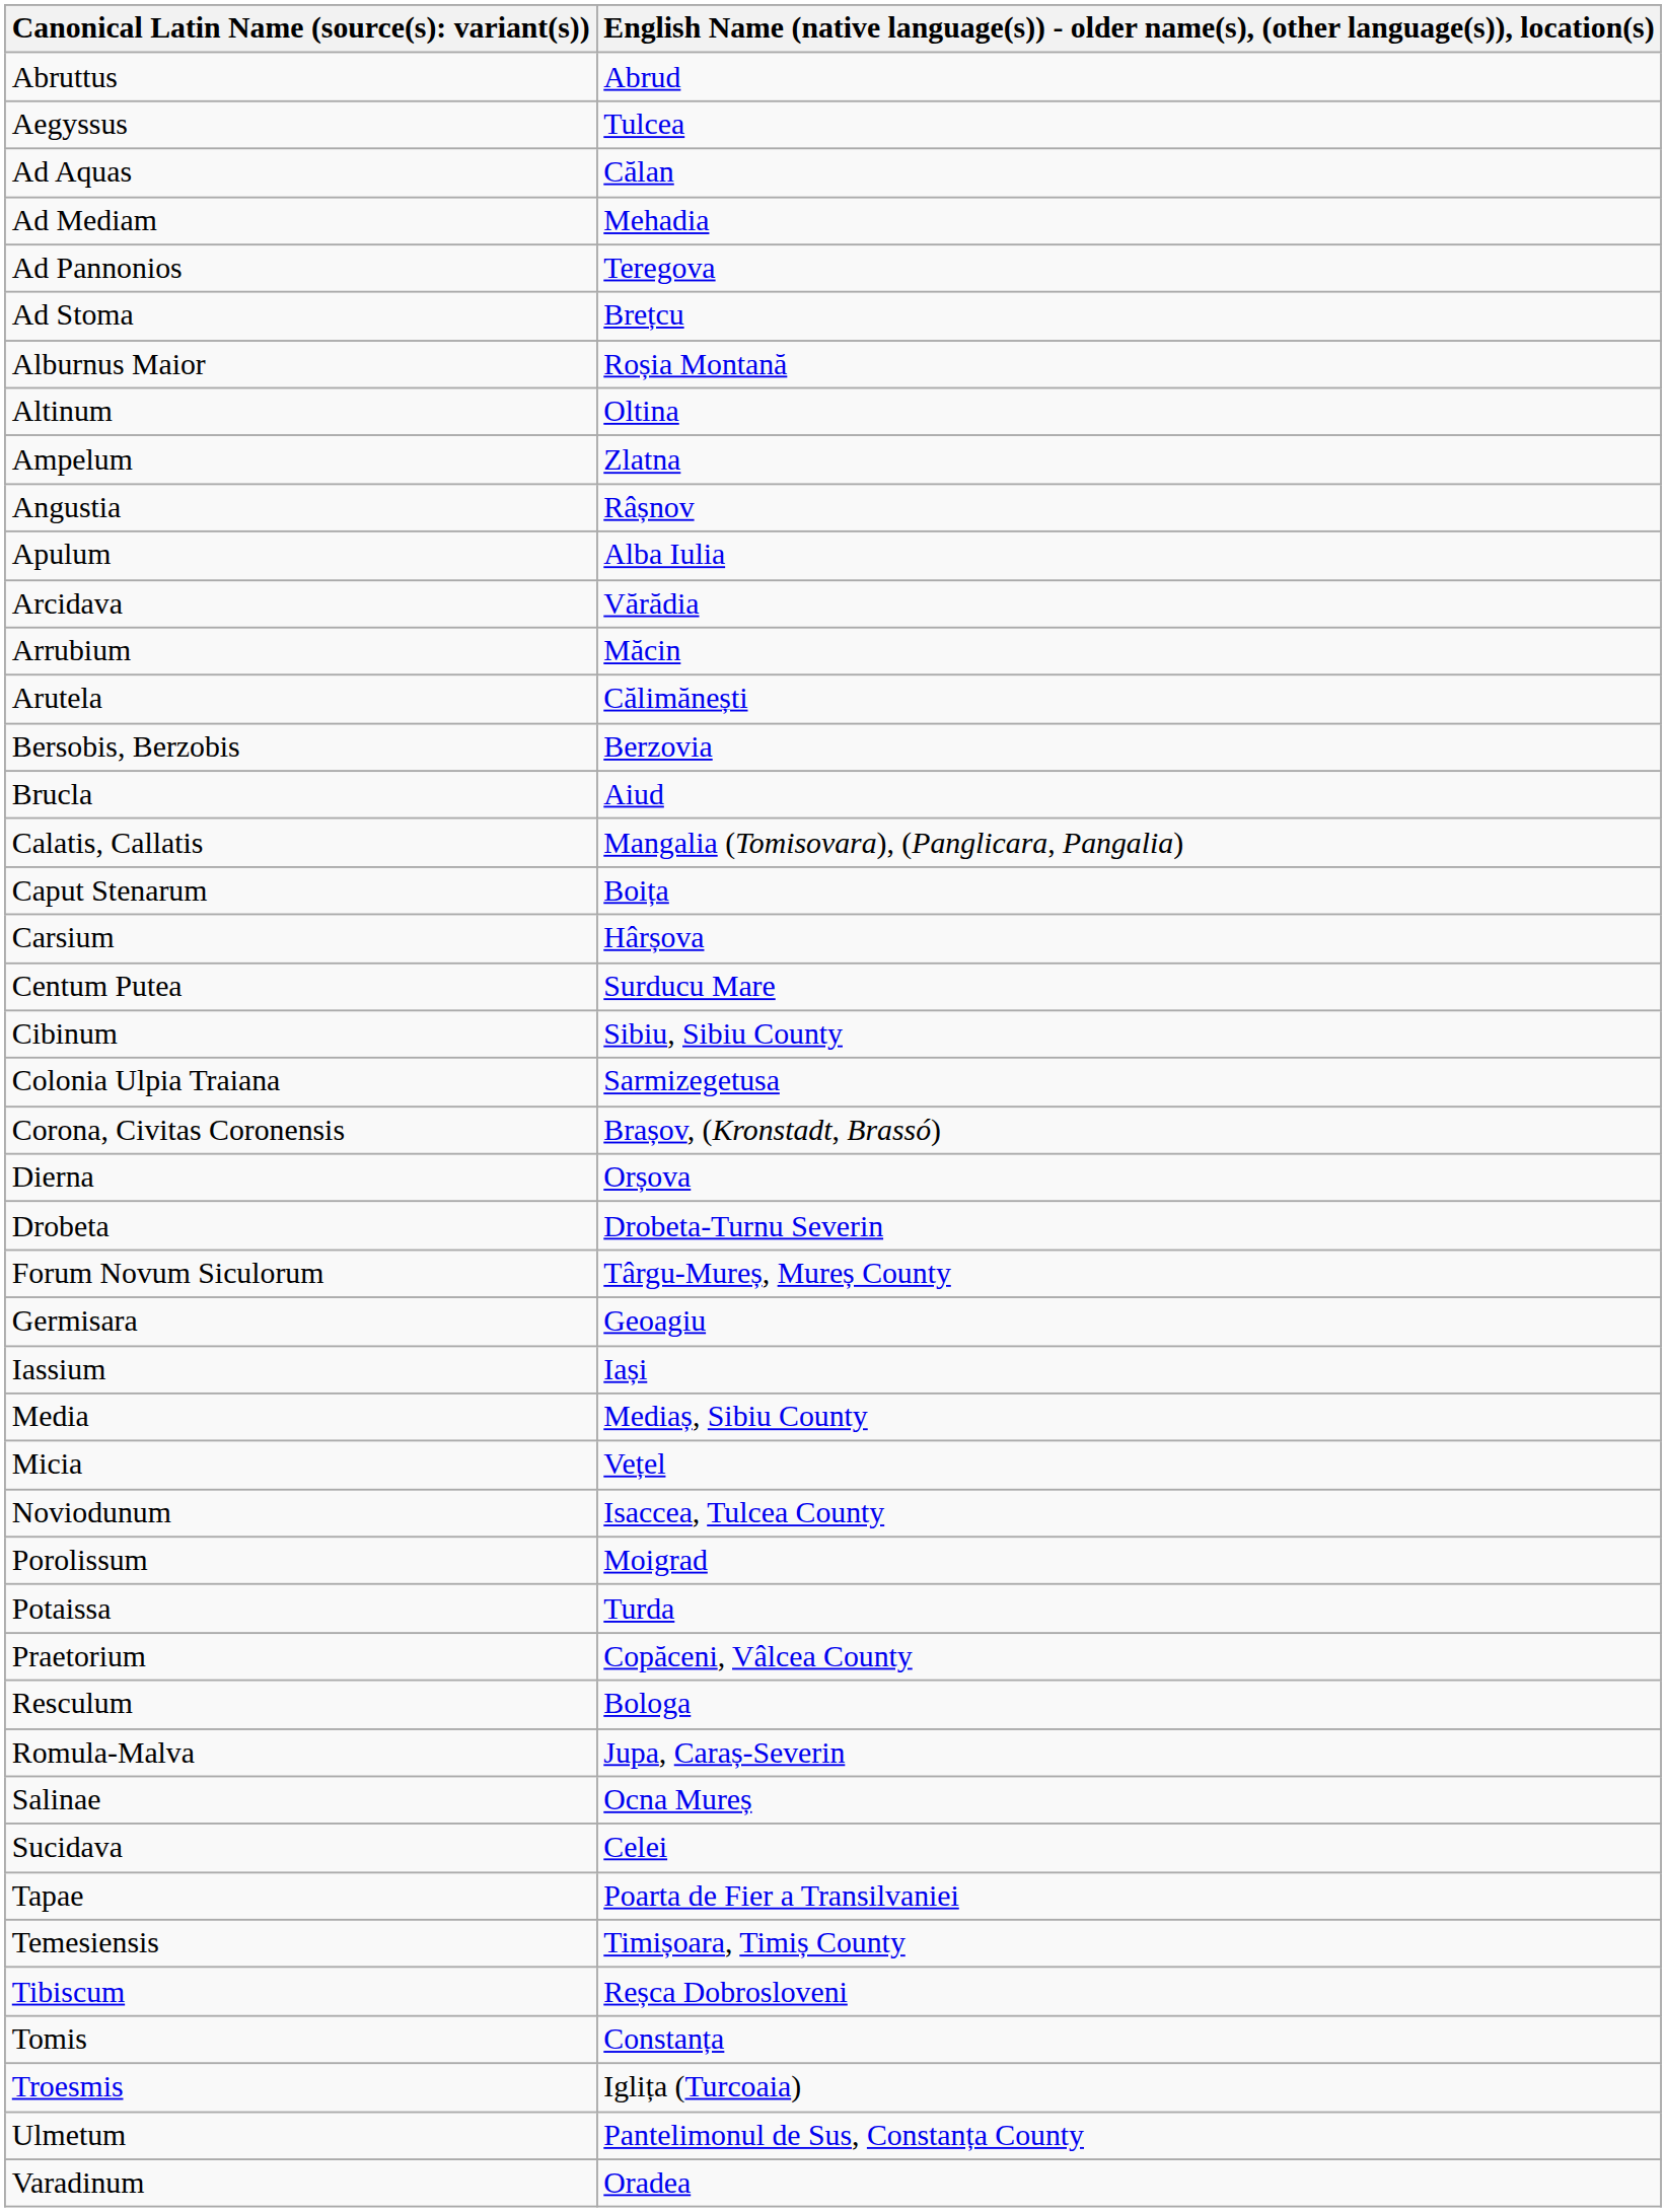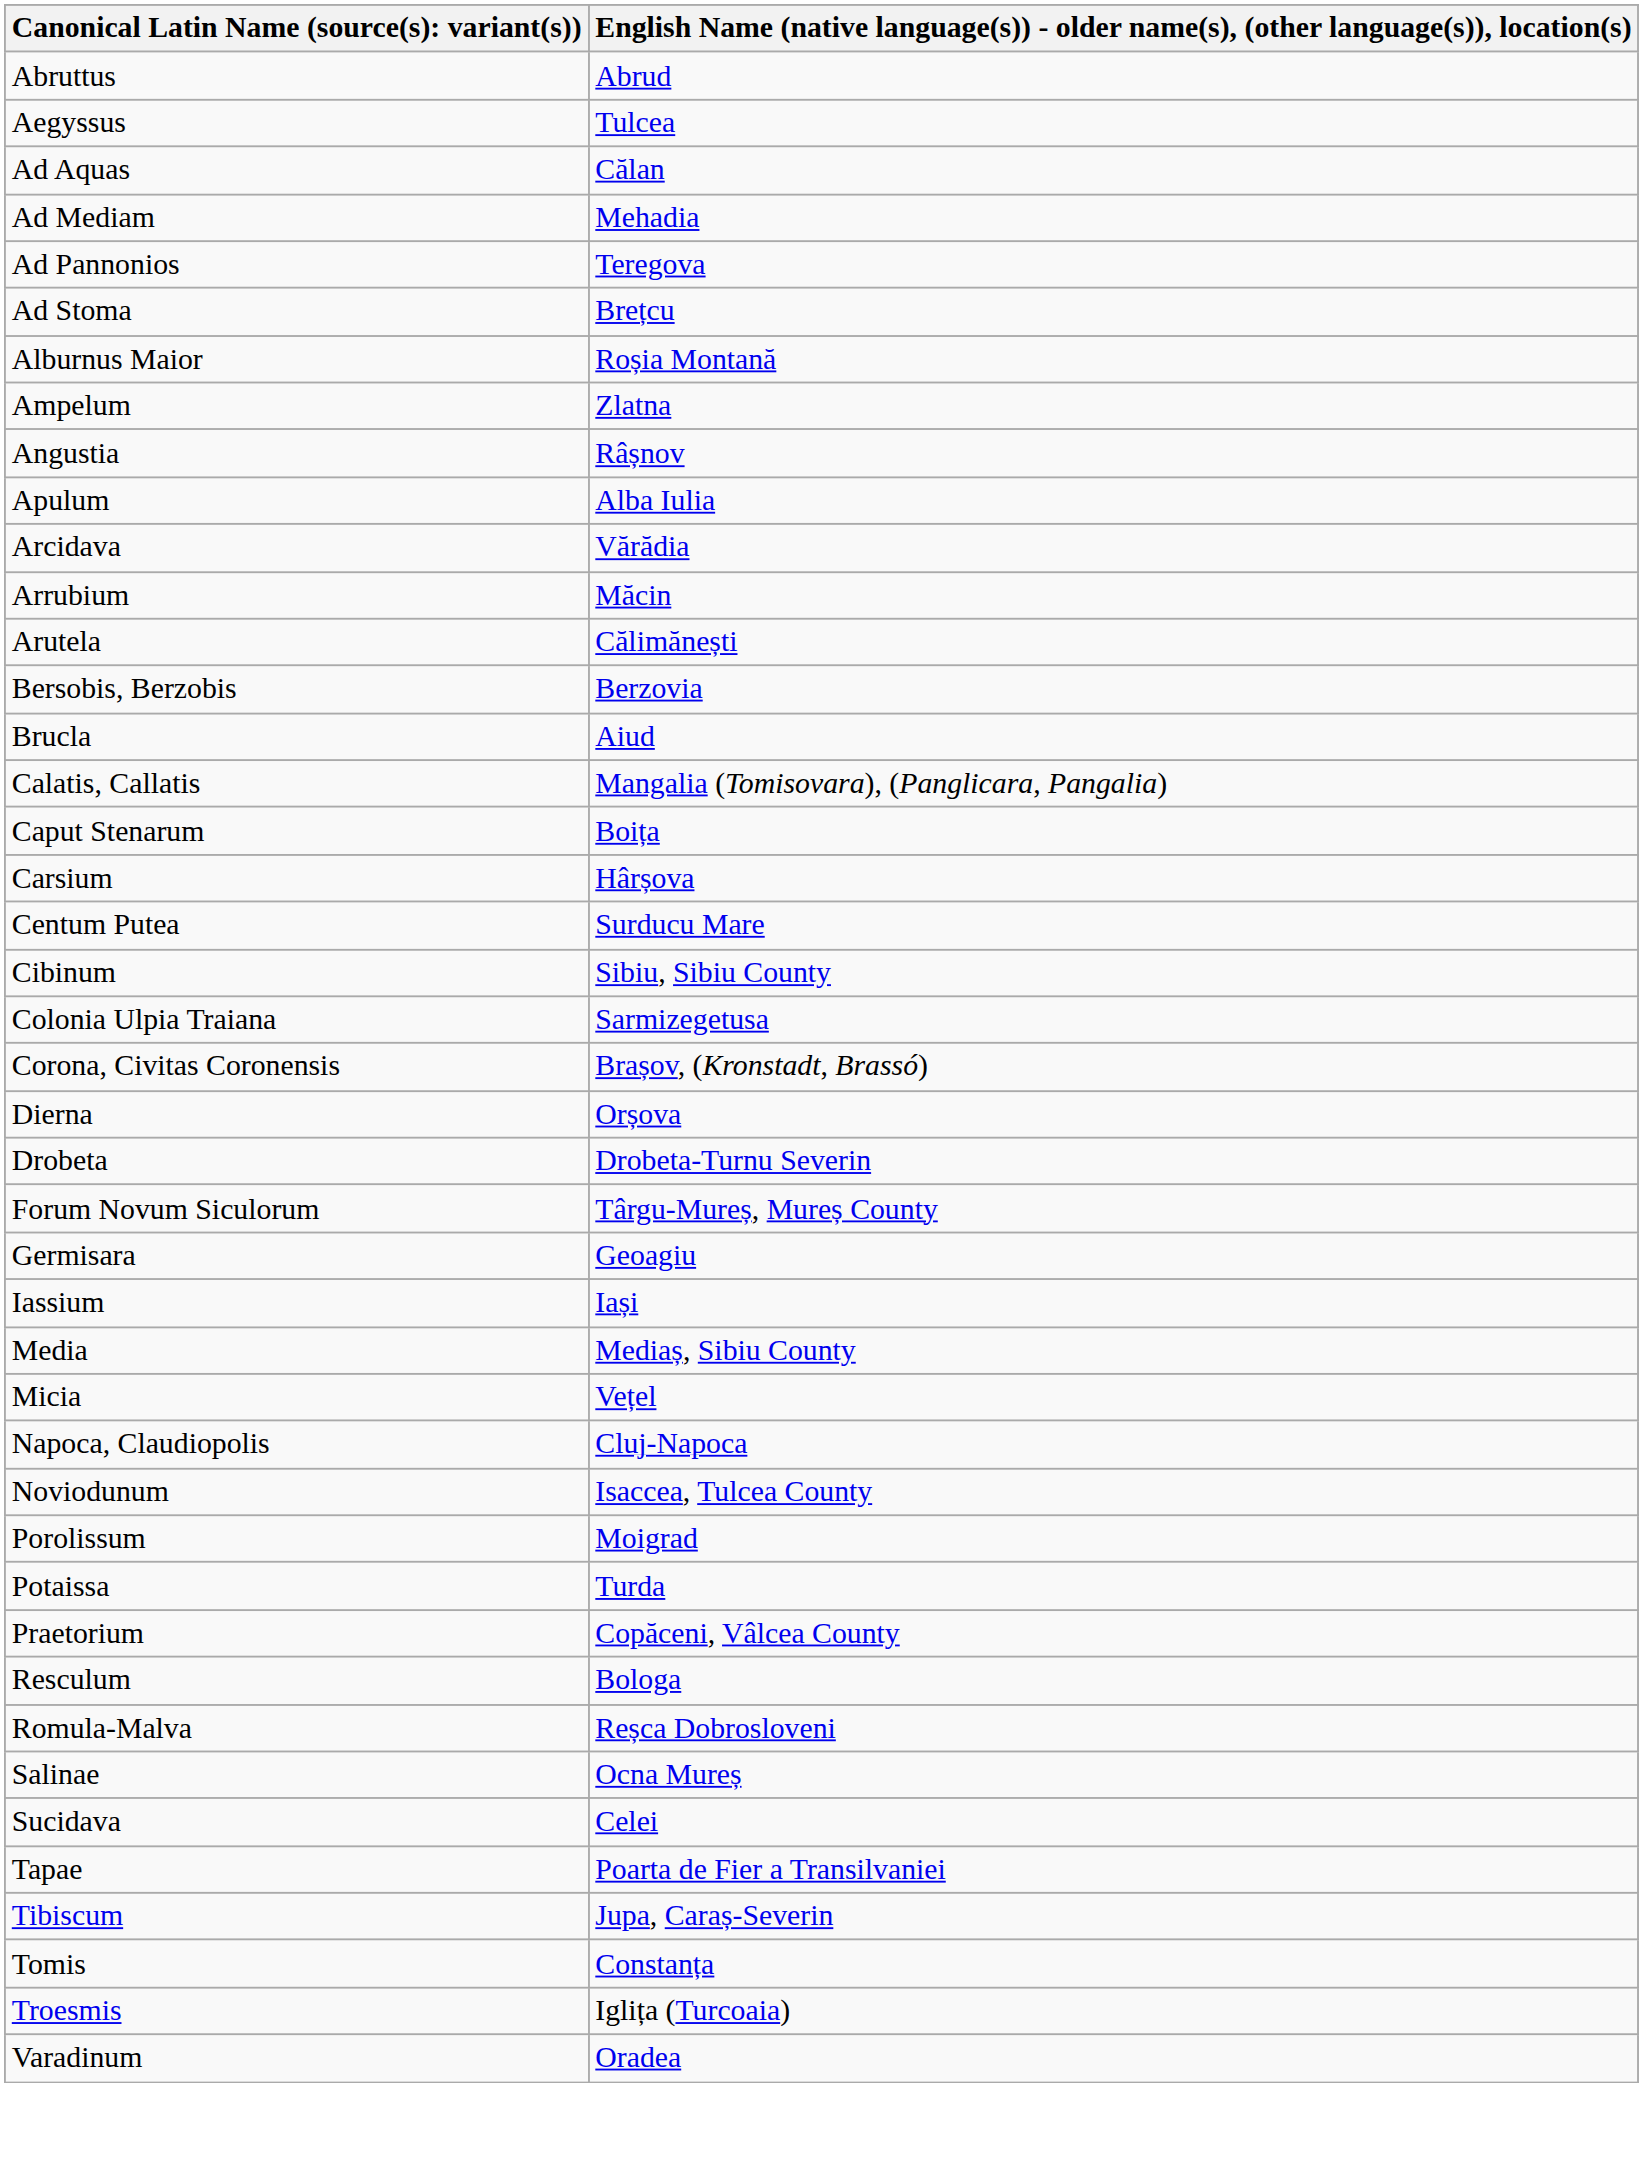- row: Altinum | Oltina
+ row: Napoca, Claudiopolis | Cluj-Napoca
Romula-Malva | column 2: Jupa, Caraș-Severin -> Reșca Dobrosloveni
- row: Temesiensis | Timișoara, Timiș County
Tibiscum | column 2: Reșca Dobrosloveni -> Jupa, Caraș-Severin
- row: Ulmetum | Pantelimonul de Sus, Constanța County
